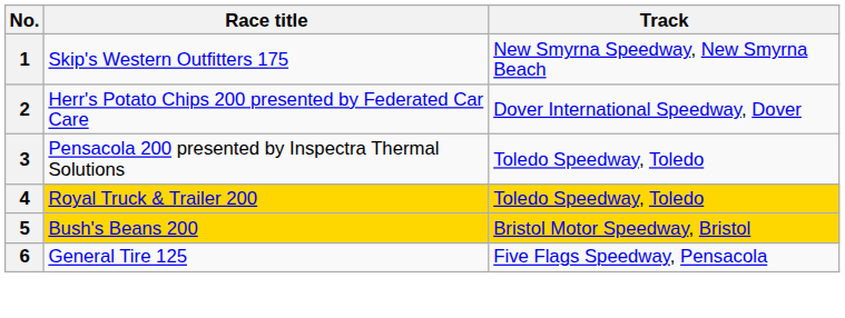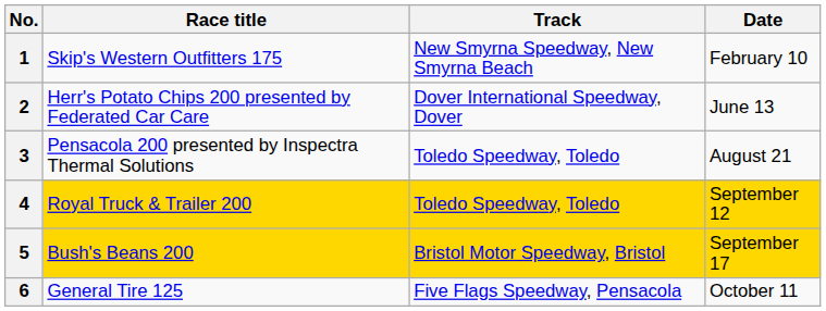+ column: Date | February 10 | June 13 | August 21 | September 12 | September 17 | October 11
